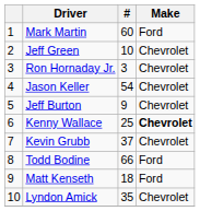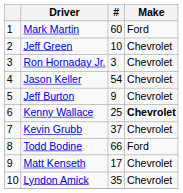Matt Kenseth | #: 18 -> 17
Matt Kenseth | Make: Ford -> Chevrolet
